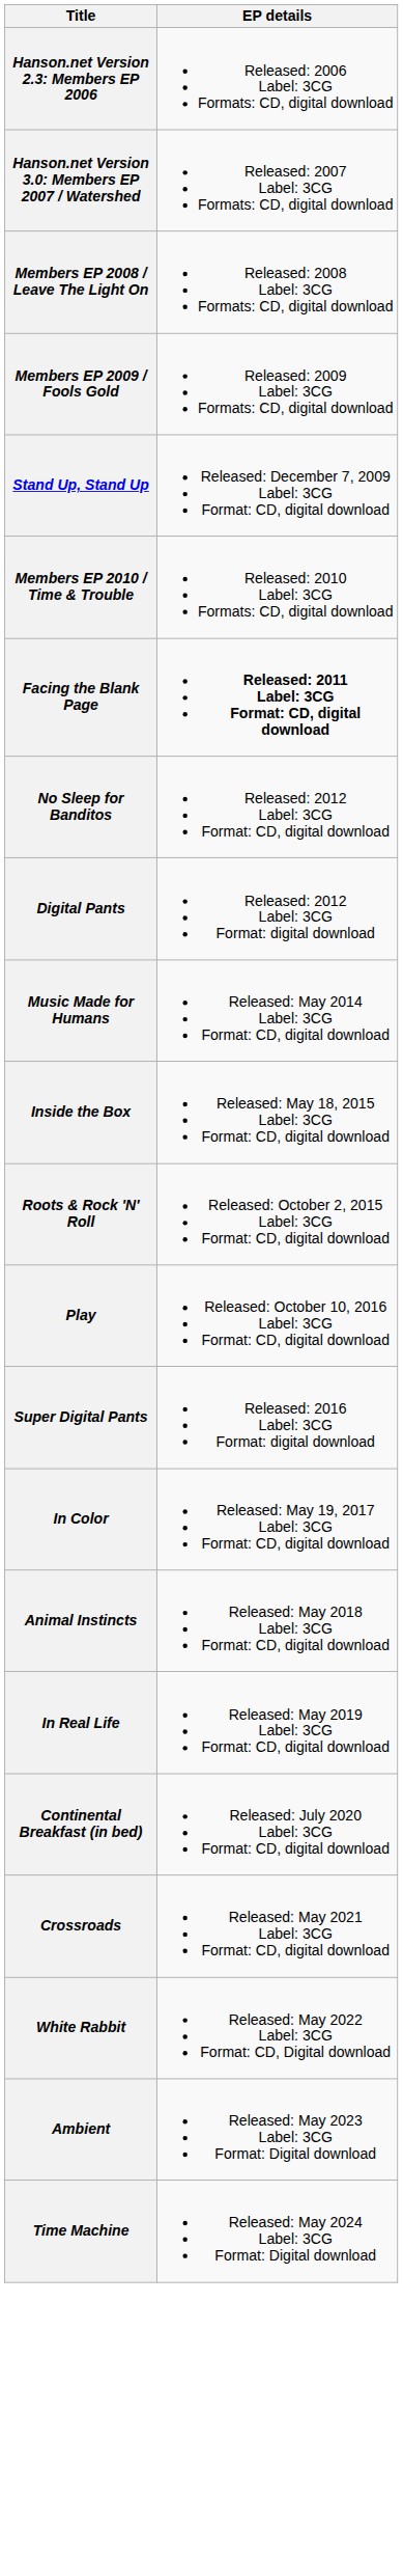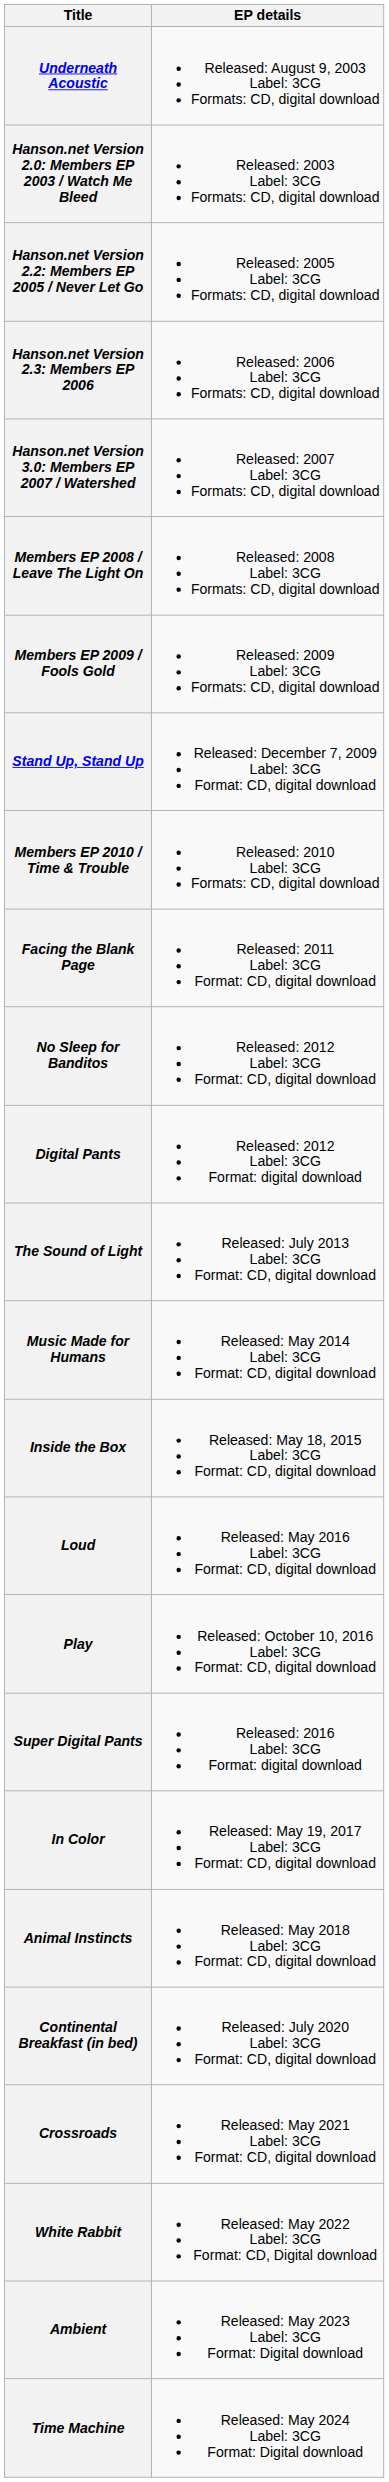+ row: Underneath Acoustic | Released: August 9, 2003 Label: 3CG Formats: CD, digital download
+ row: Hanson.net Version 2.0: Members EP 2003 / Watch Me Bleed | Released: 2003 Label: 3CG Formats: CD, digital download
+ row: Hanson.net Version 2.2: Members EP 2005 / Never Let Go | Released: 2005 Label: 3CG Formats: CD, digital download
Facing the Blank Page | EP details: bold -> normal
+ row: The Sound of Light | Released: July 2013 Label: 3CG Format: CD, digital download
- row: Roots & Rock 'N' Roll | Released: October 2, 2015 Label: 3CG Format: CD, digital download
+ row: Loud | Released: May 2016 Label: 3CG Format: CD, digital download
- row: In Real Life | Released: May 2019 Label: 3CG Format: CD, digital download
